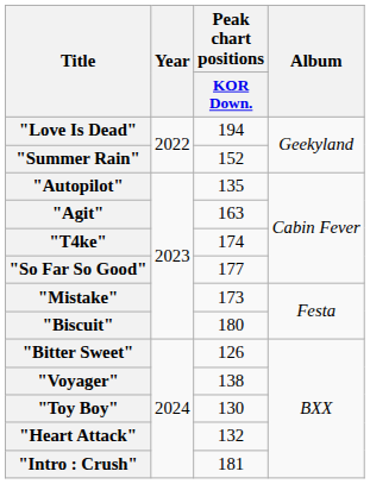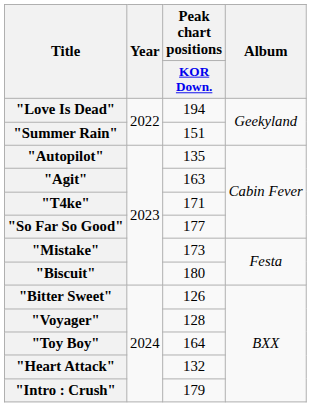"Summer Rain" | Peak chart positions / KOR Down.: 152 -> 151
"T4ke" | Peak chart positions / KOR Down.: 174 -> 171
"Voyager" | Peak chart positions / KOR Down.: 138 -> 128
"Toy Boy" | Peak chart positions / KOR Down.: 130 -> 164
"Intro : Crush" | Peak chart positions / KOR Down.: 181 -> 179
